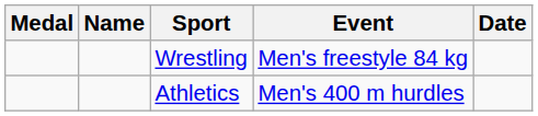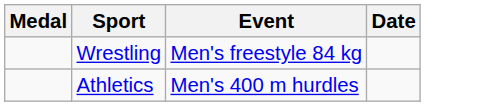- column: Name
